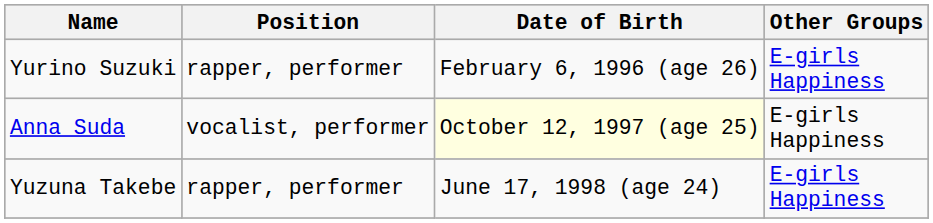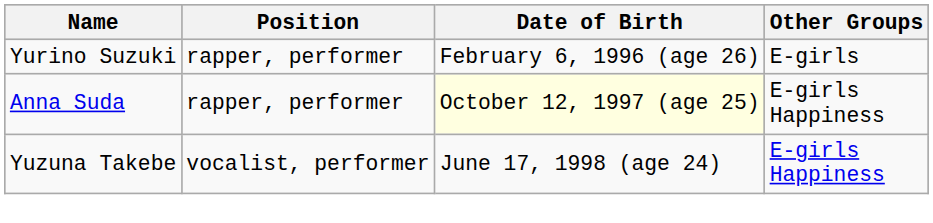Yurino Suzuki | Other Groups: E-girls Happiness -> E-girls
Anna Suda | Position: vocalist, performer -> rapper, performer
Yuzuna Takebe | Position: rapper, performer -> vocalist, performer
